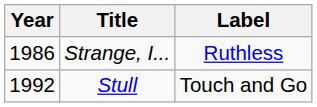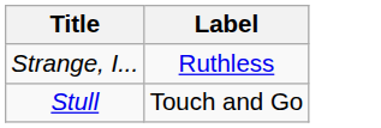- column: Year | 1986 | 1992
